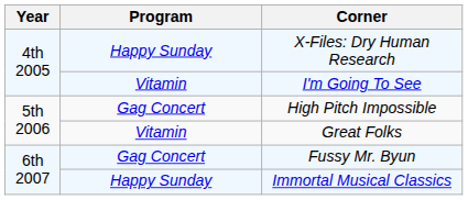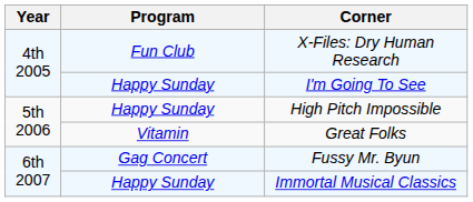X-Files: Dry Human Research | Program: Happy Sunday -> Fun Club
I'm Going To See | Program: Vitamin -> Happy Sunday
High Pitch Impossible | Program: Gag Concert -> Happy Sunday
